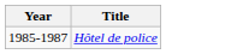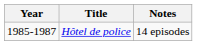+ column: Notes | 14 episodes
